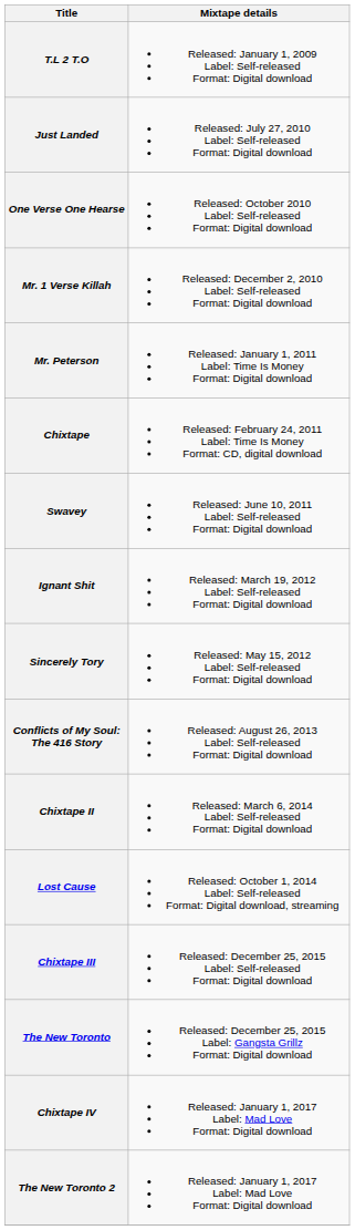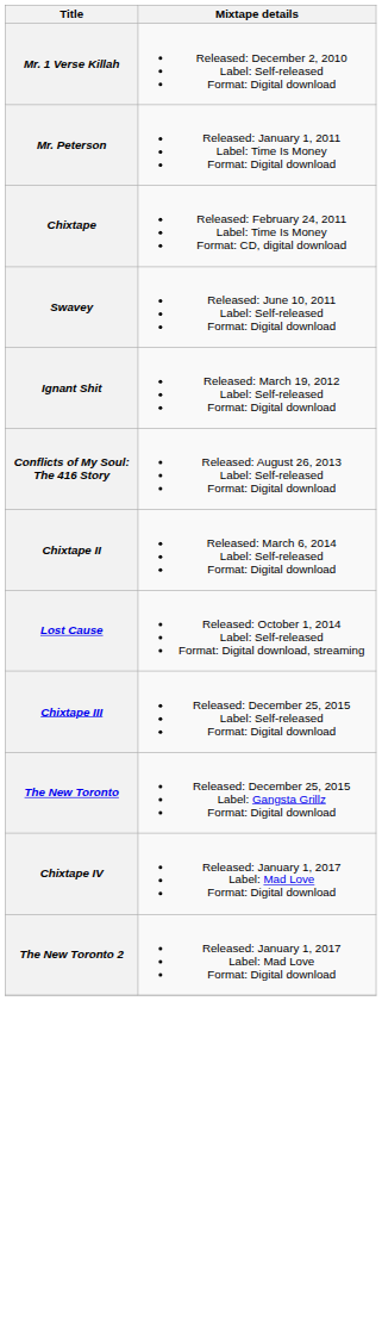- row: T.L 2 T.O | Released: January 1, 2009 Label: Self-released Format: Digital download
- row: Just Landed | Released: July 27, 2010 Label: Self-released Format: Digital download
- row: One Verse One Hearse | Released: October 2010 Label: Self-released Format: Digital download
- row: Sincerely Tory | Released: May 15, 2012 Label: Self-released Format: Digital download
